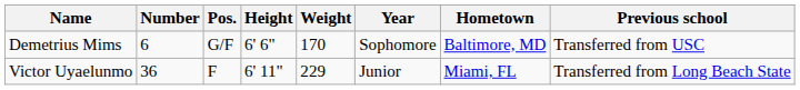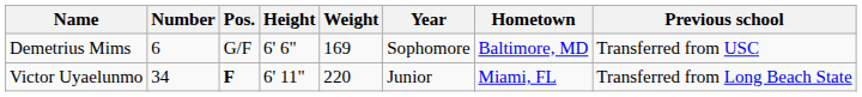Demetrius Mims | Weight: 170 -> 169
Victor Uyaelunmo | Number: 36 -> 34
Victor Uyaelunmo | Pos.: normal -> bold
Victor Uyaelunmo | Weight: 229 -> 220
